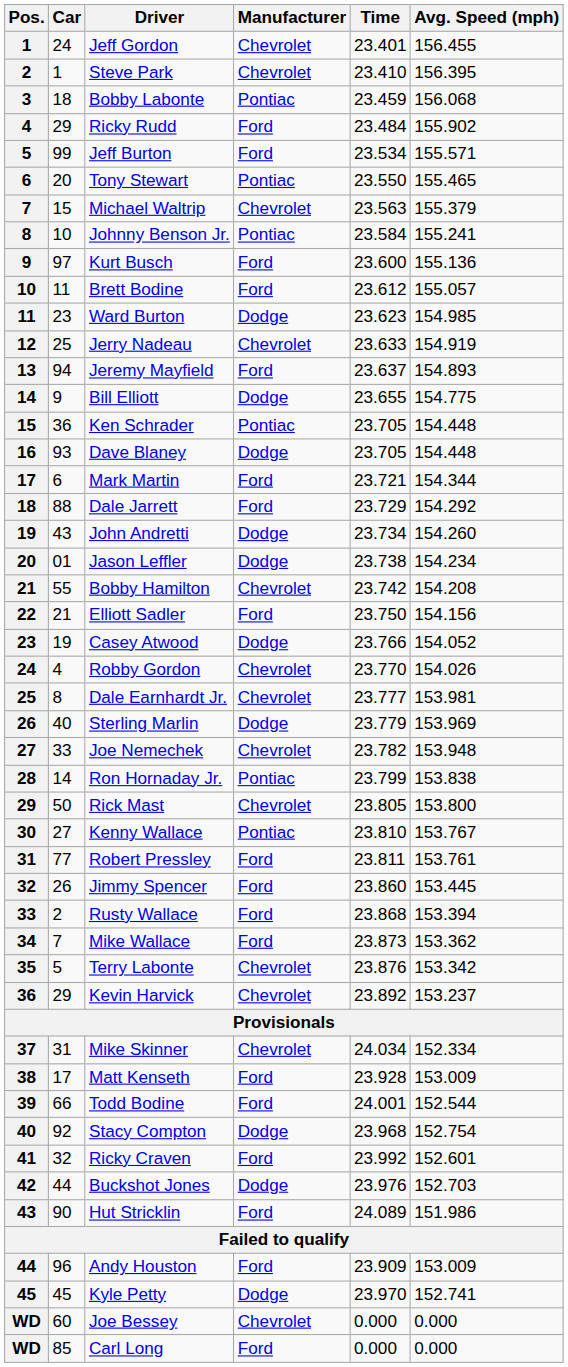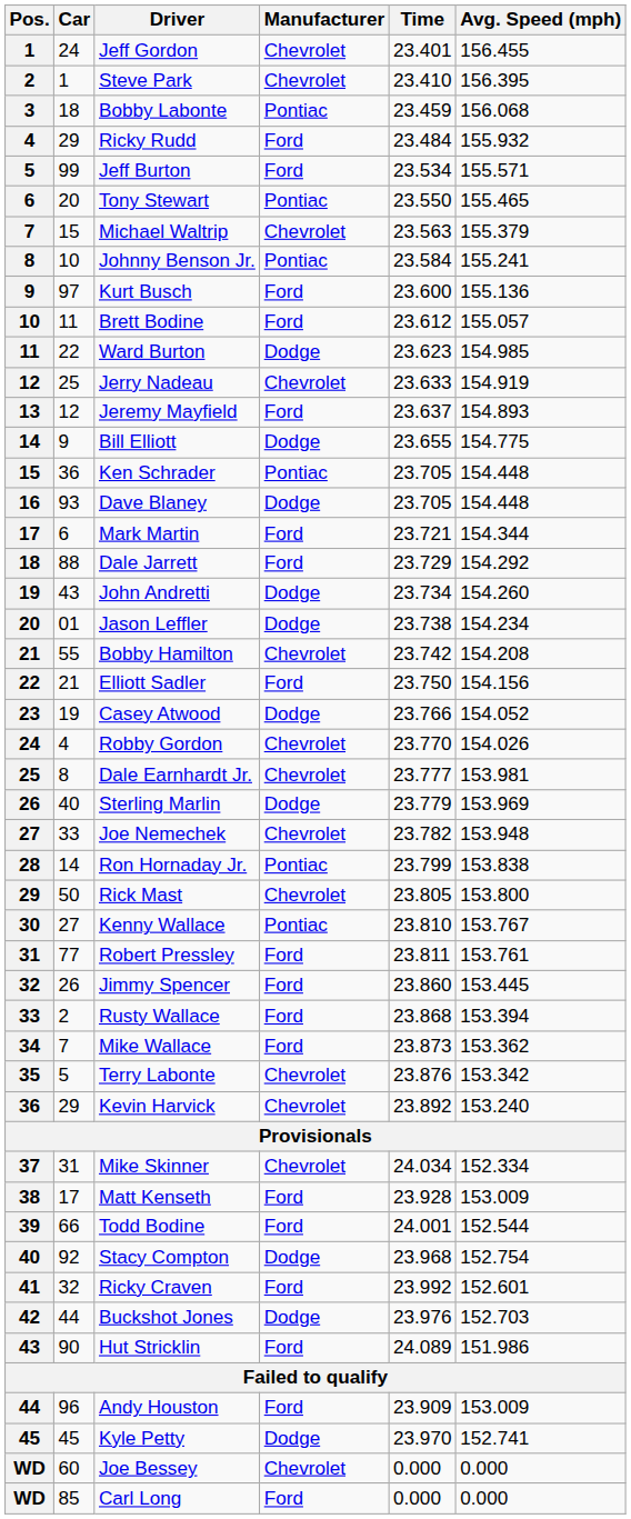Ricky Rudd | Avg. Speed (mph): 155.902 -> 155.932
Ward Burton | Car: 23 -> 22
Jeremy Mayfield | Car: 94 -> 12
Kevin Harvick | Avg. Speed (mph): 153.237 -> 153.240
